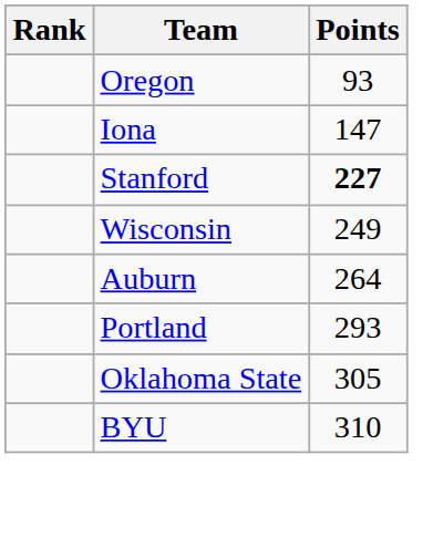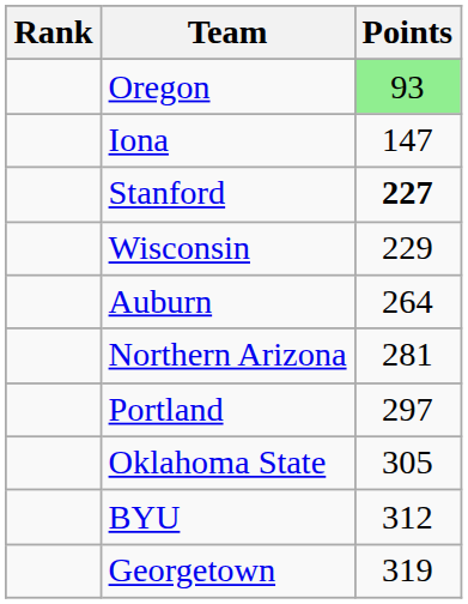Oregon | Points: no background -> lightgreen background
Wisconsin | Points: 249 -> 229
+ row: Northern Arizona | 281
Portland | Points: 293 -> 297
BYU | Points: 310 -> 312
+ row: Georgetown | 319
